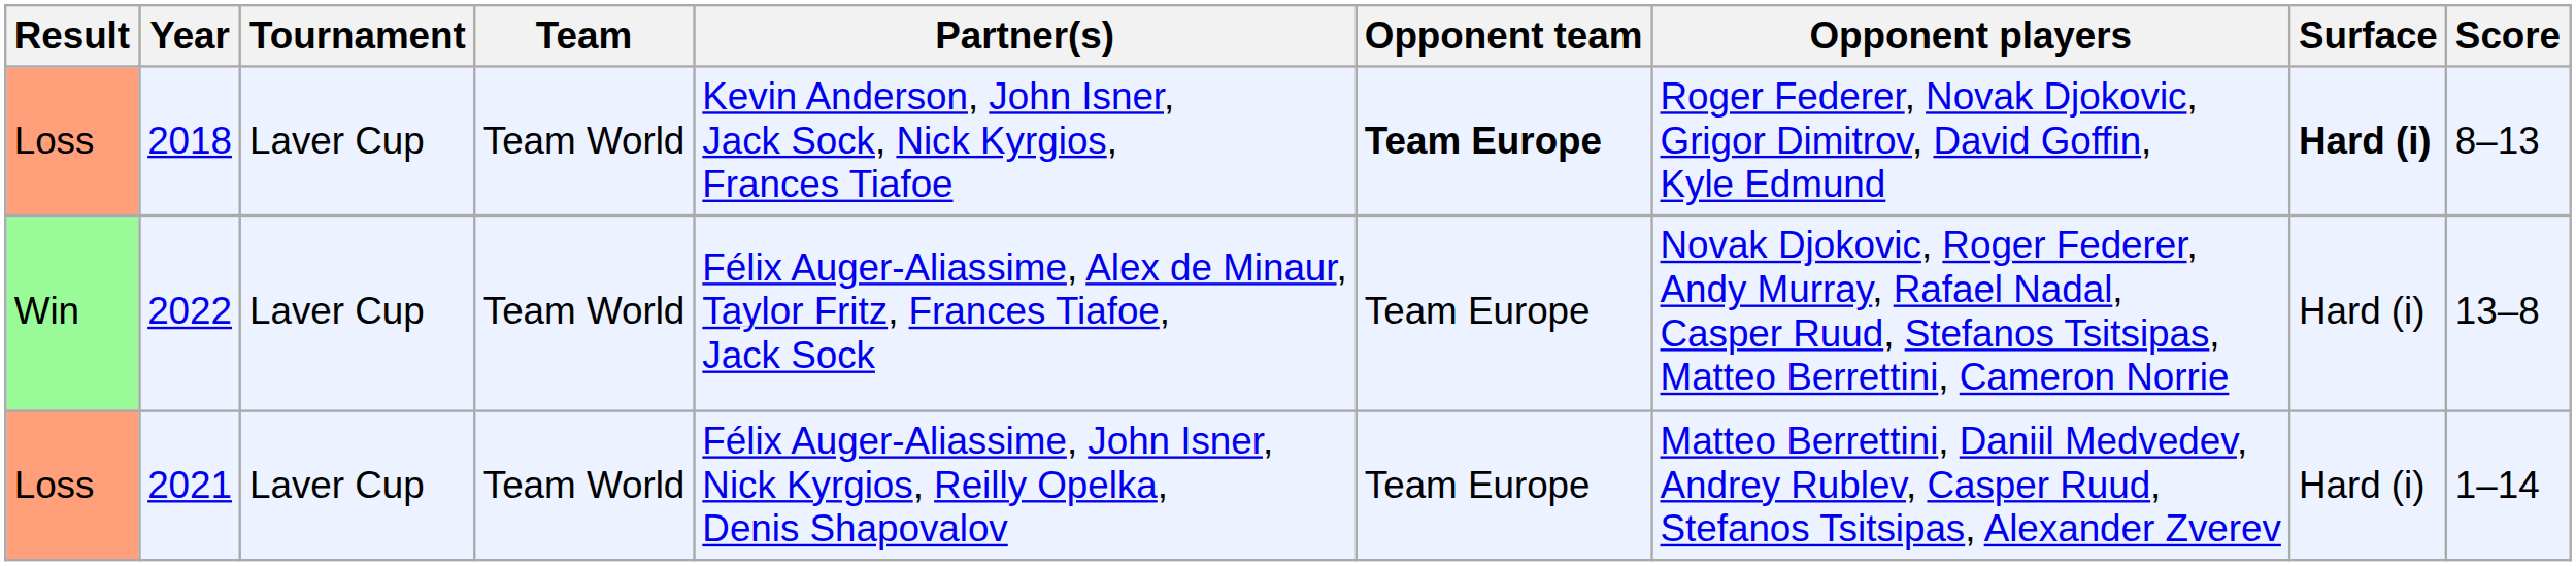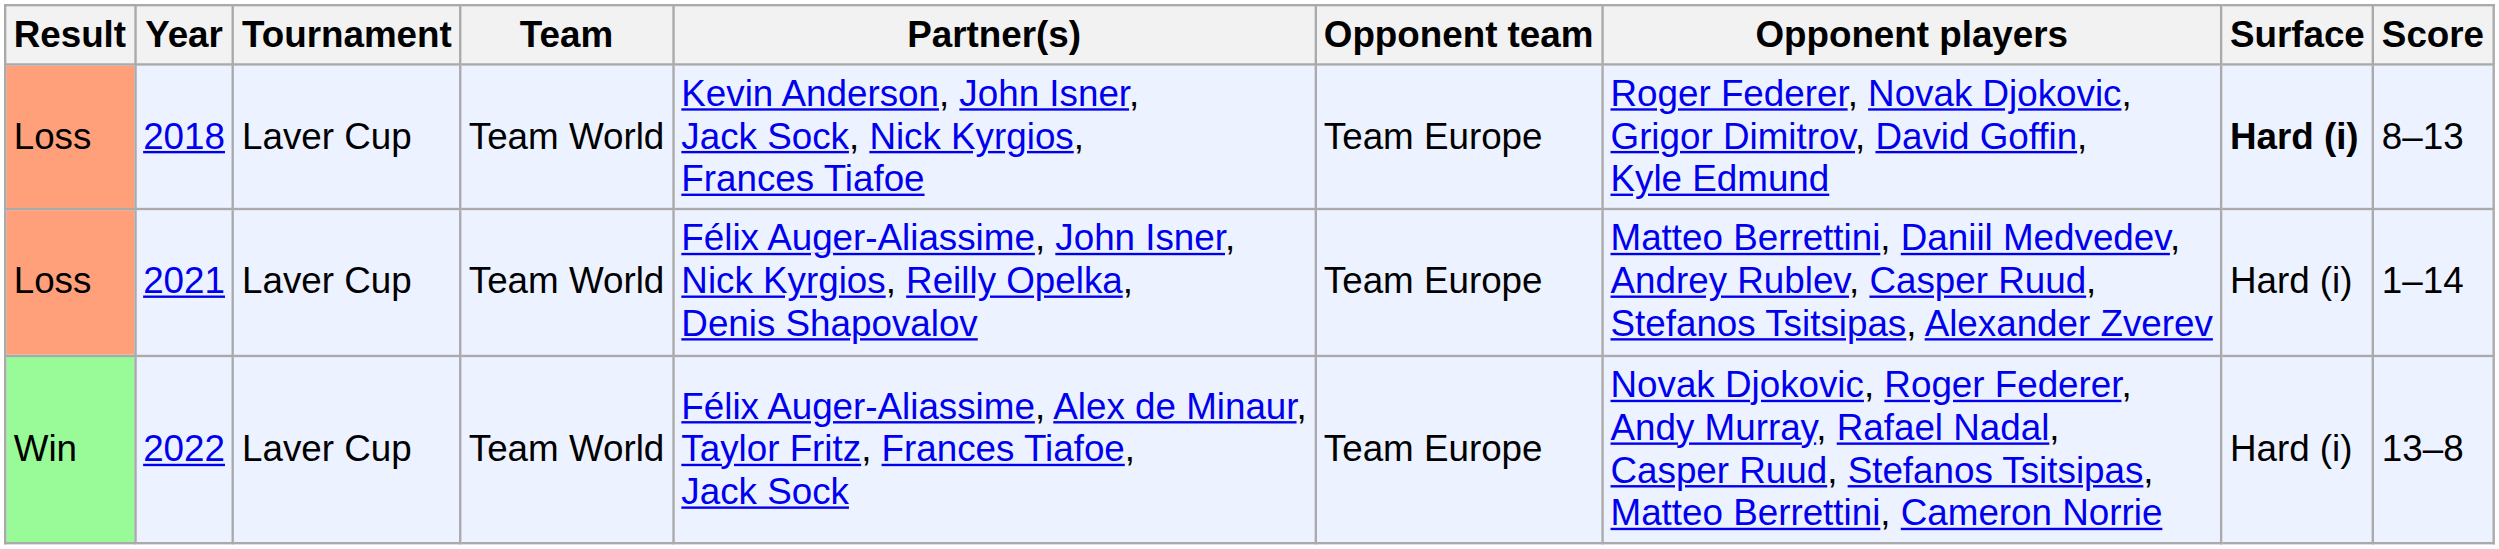2018 | Opponent team: bold -> normal
rows swapped: 2021 <-> 2022
